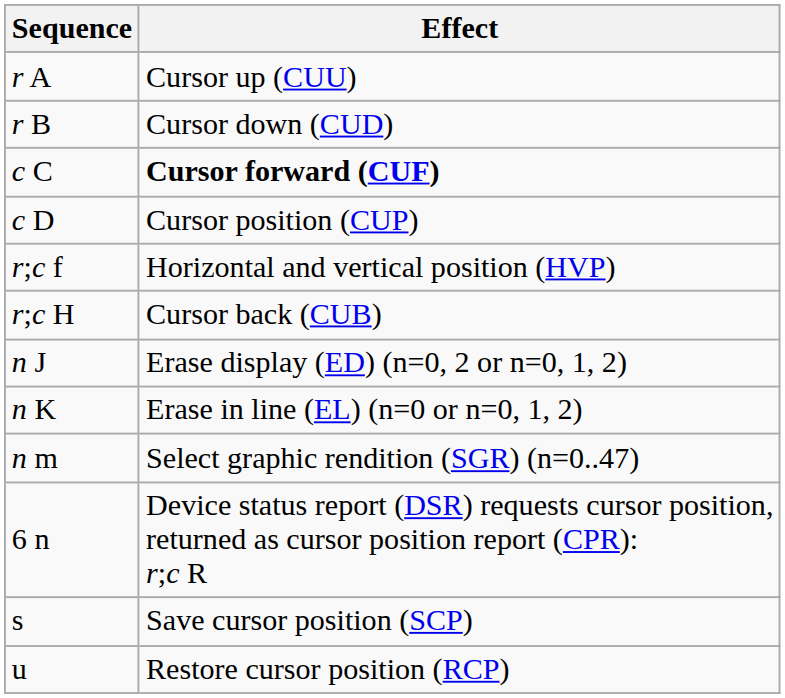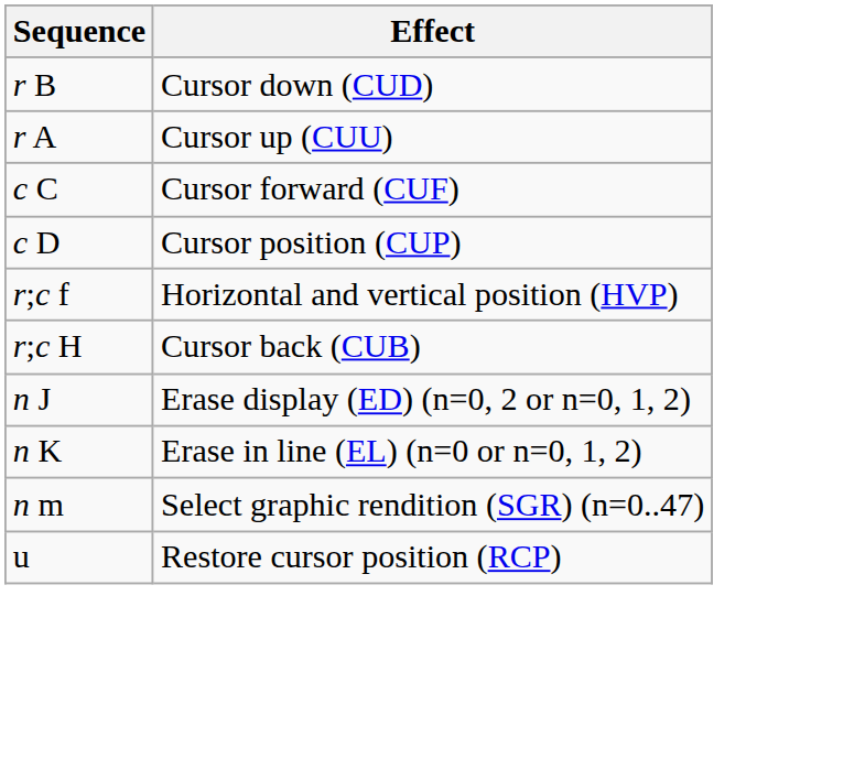rows swapped: r A <-> r B
c C | Effect: bold -> normal
- row: 6 n | Device status report (DSR) requests cursor position, returned as cursor position report (CPR): r;c R
- row: s | Save cursor position (SCP)
